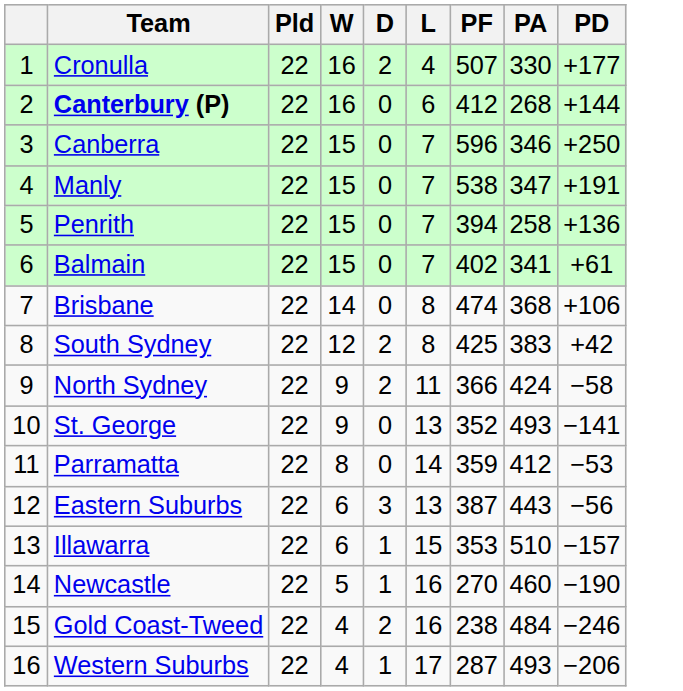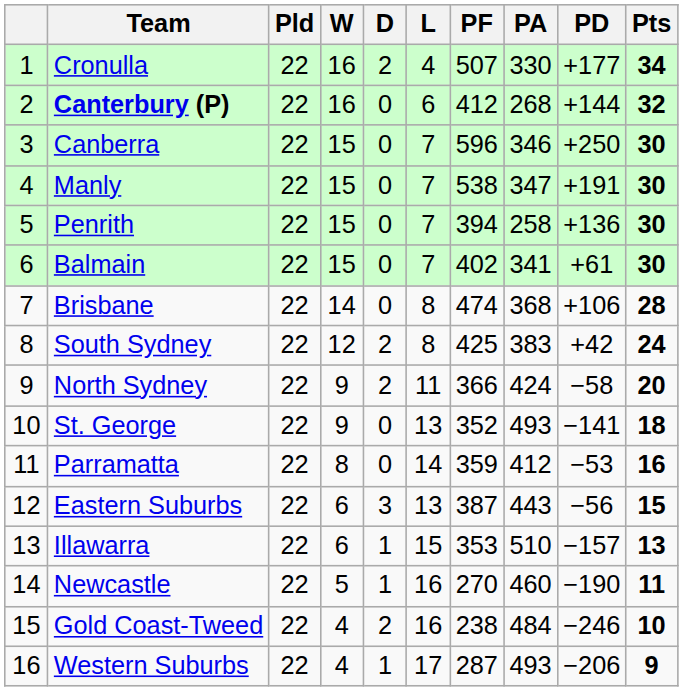+ column: Pts | 34 | 32 | 30 | 30 | 30 | 30 | 28 | 24 | 20 | 18 | 16 | 15 | 13 | 11 | 10 | 9
